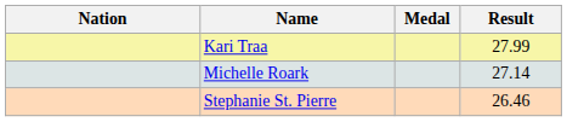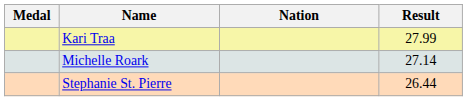columns swapped: Medal <-> Nation
Stephanie St. Pierre | Result: 26.46 -> 26.44
